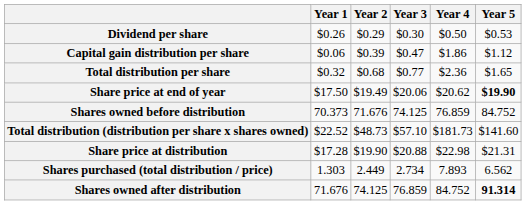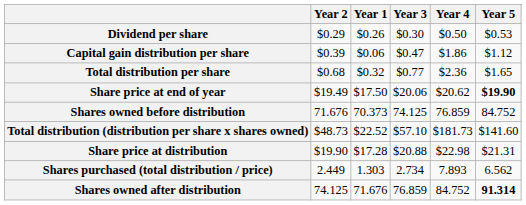columns swapped: Year 1 <-> Year 2
